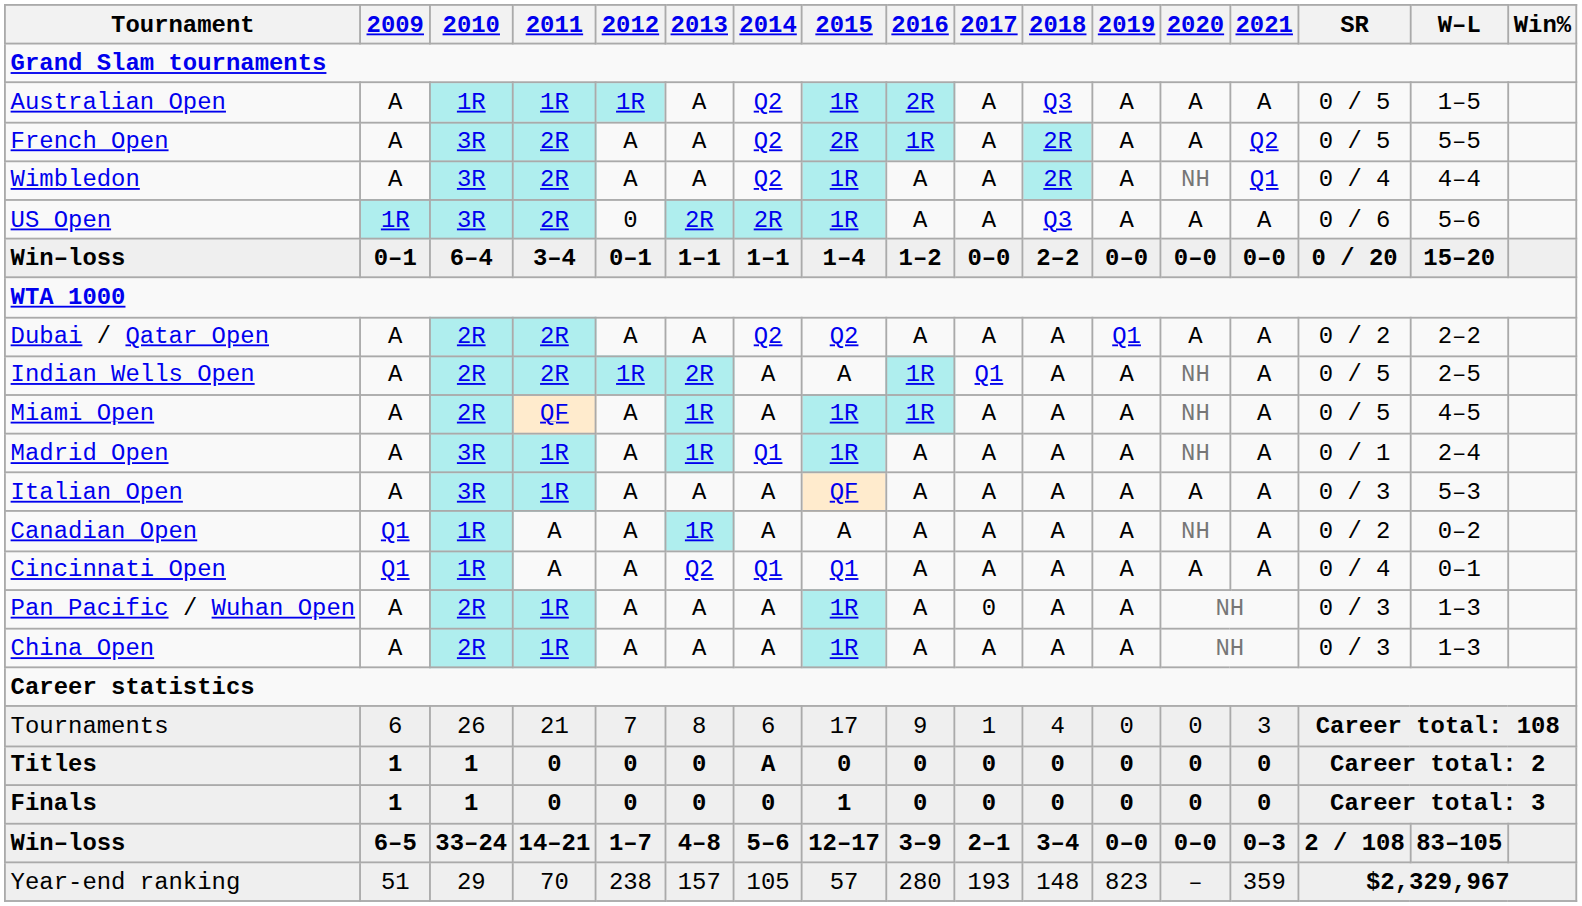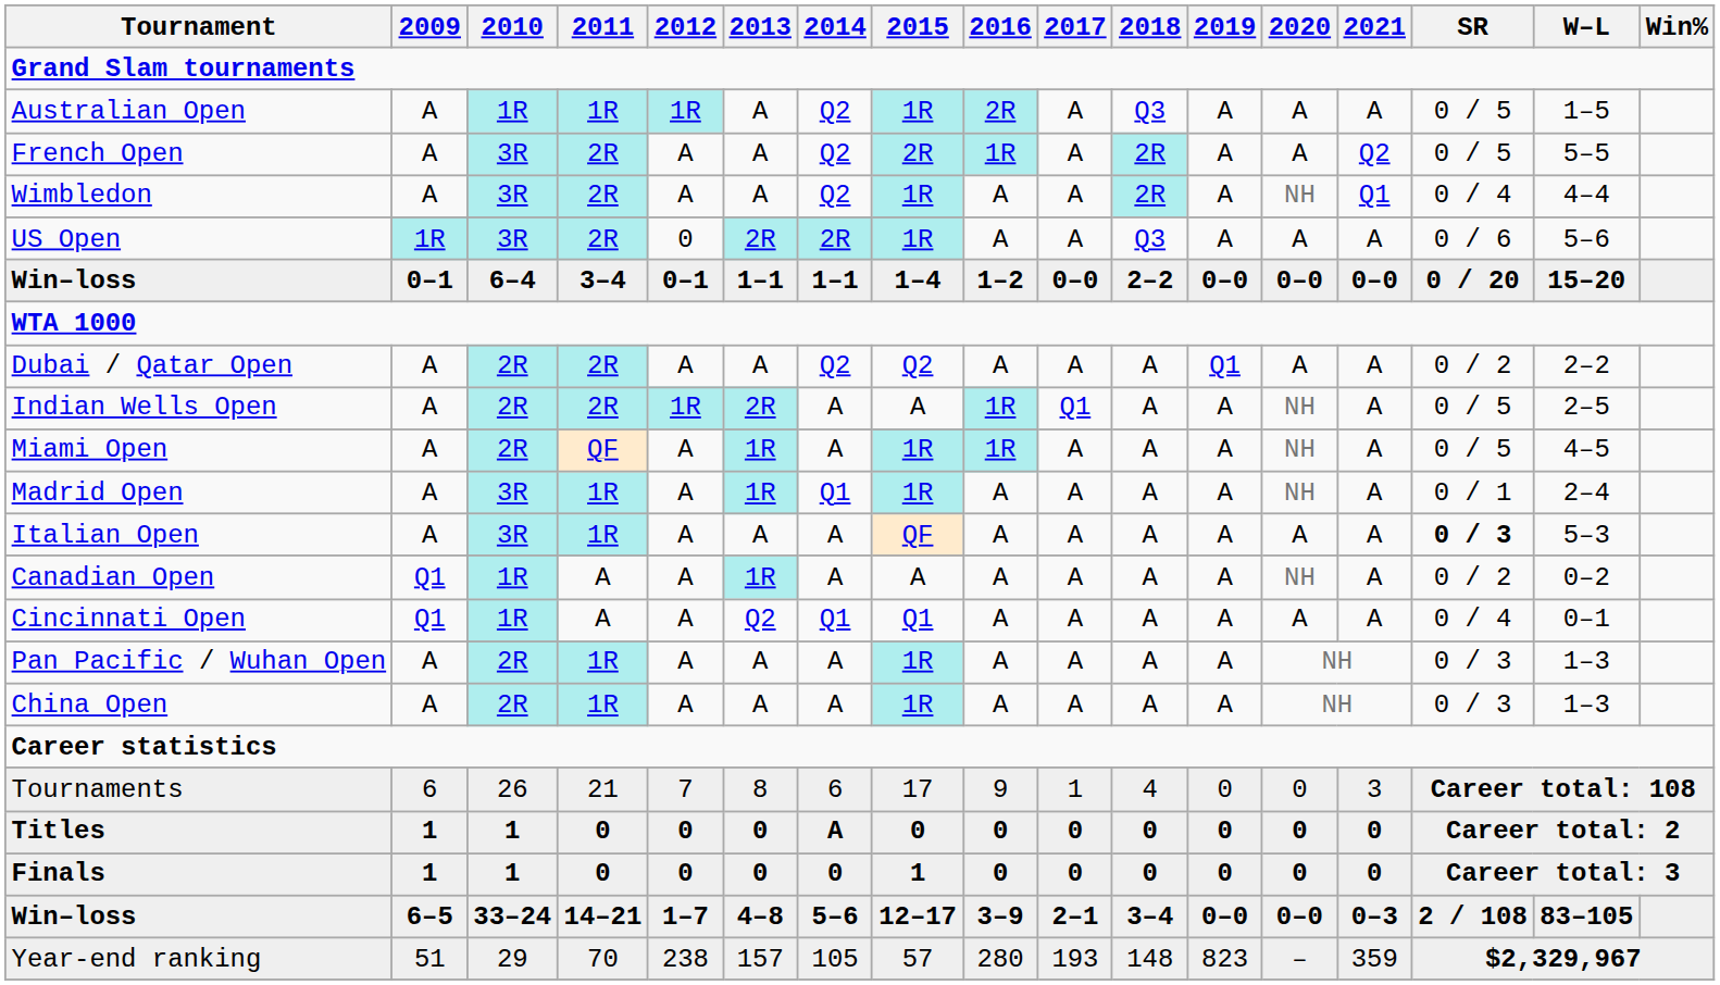Italian Open | SR: normal -> bold
Pan Pacific / Wuhan Open | 2017: 0 -> A
